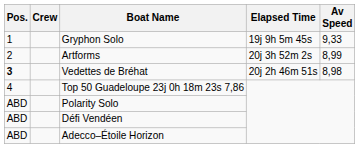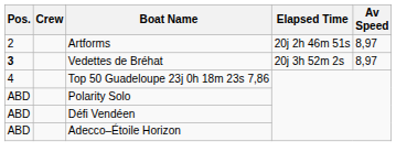- row: 1 | Gryphon Solo | 19j 9h 5m 45s | 9,33
Artforms | Elapsed Time: 20j 3h 52m 2s -> 20j 2h 46m 51s
Artforms | Av Speed: 8,99 -> 8,97
Vedettes de Bréhat | Elapsed Time: 20j 2h 46m 51s -> 20j 3h 52m 2s
Vedettes de Bréhat | Av Speed: 8,98 -> 8,97
